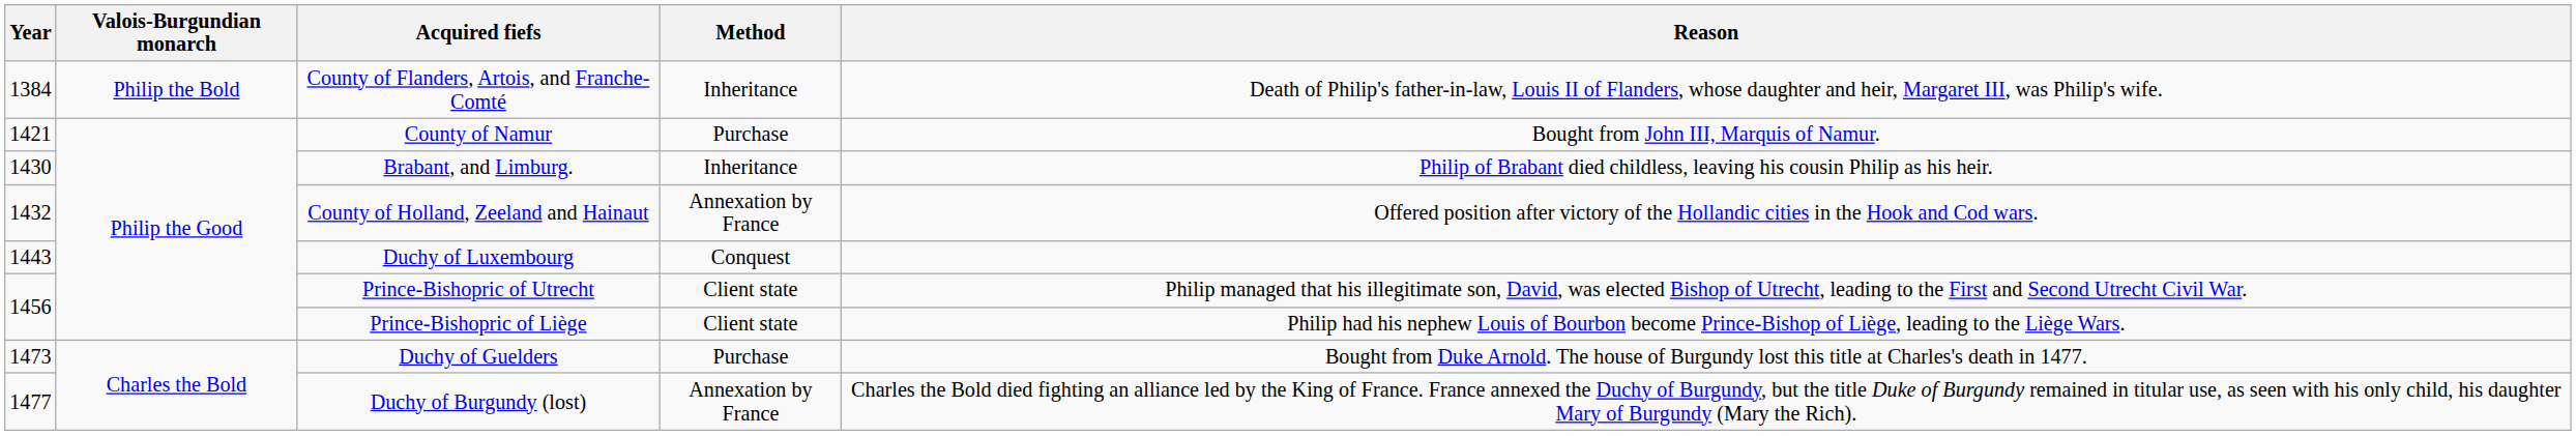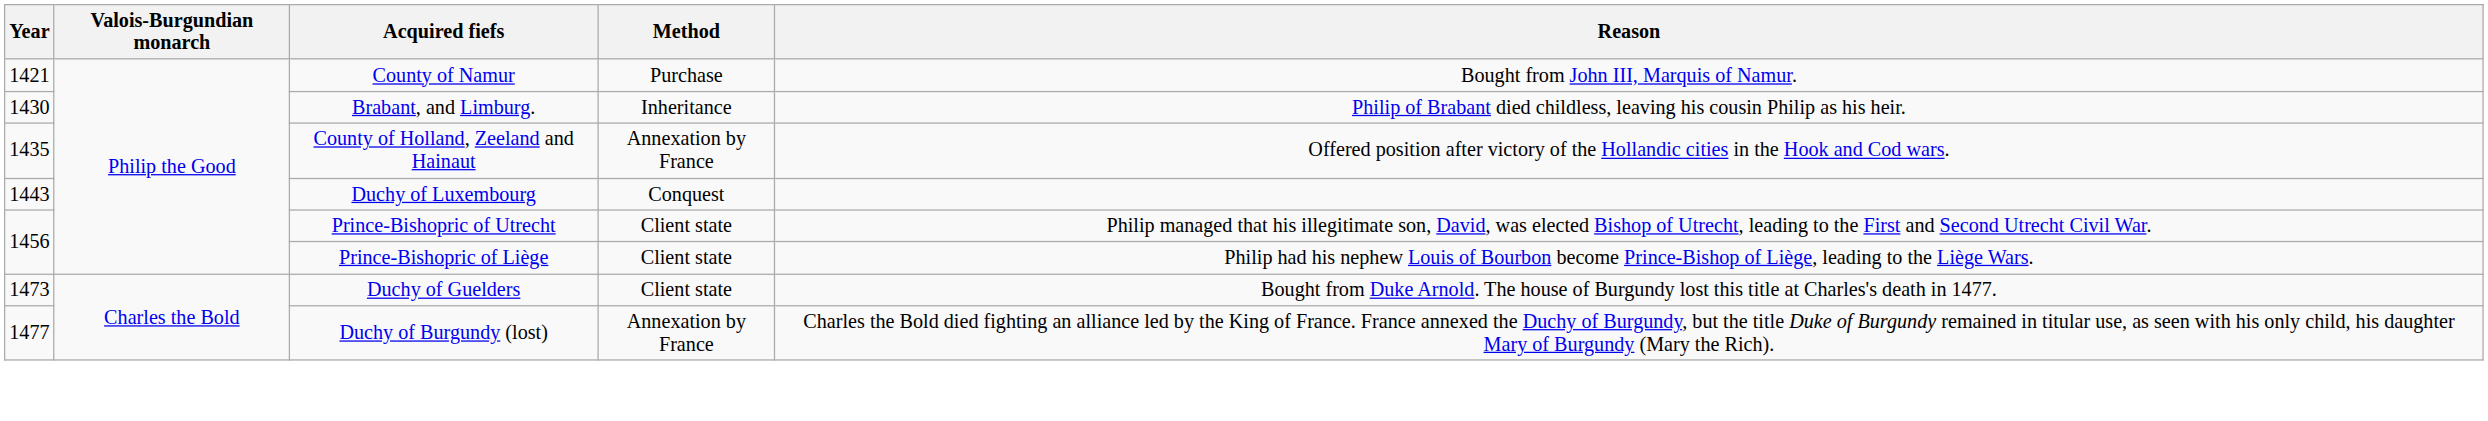- row: 1384 | Philip the Bold | County of Flanders, Artois, and Franche-Comté | Inheritance | Death of Philip's father-in-law, Louis II of Flanders, whose daughter and heir, Margaret III, was Philip's wife.
County of Holland, Zeeland and Hainaut | Year: 1432 -> 1435
Duchy of Guelders | Method: Purchase -> Client state
